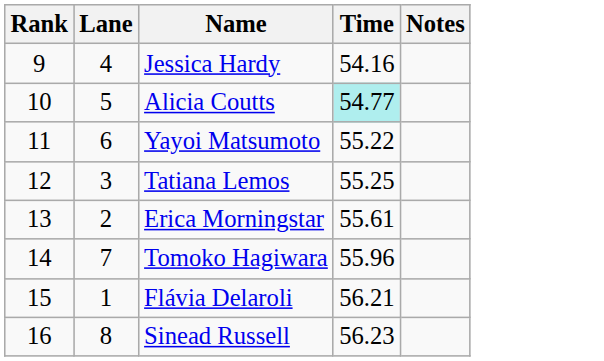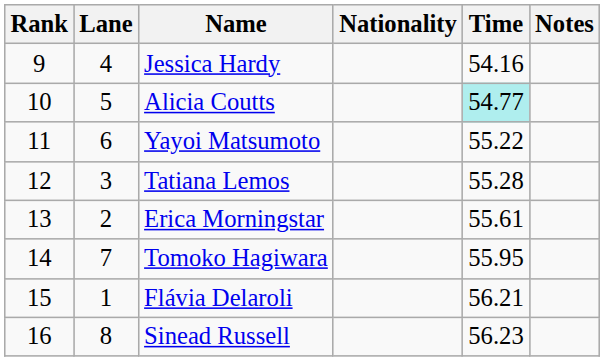+ column: Nationality
Tatiana Lemos | Time: 55.25 -> 55.28
Tomoko Hagiwara | Time: 55.96 -> 55.95
